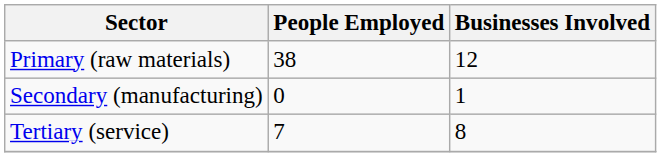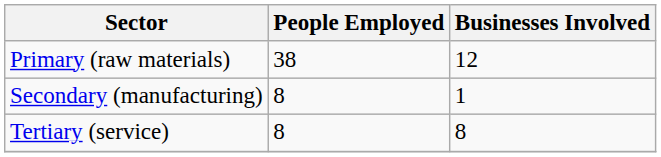Secondary (manufacturing) | People Employed: 0 -> 8
Tertiary (service) | People Employed: 7 -> 8
